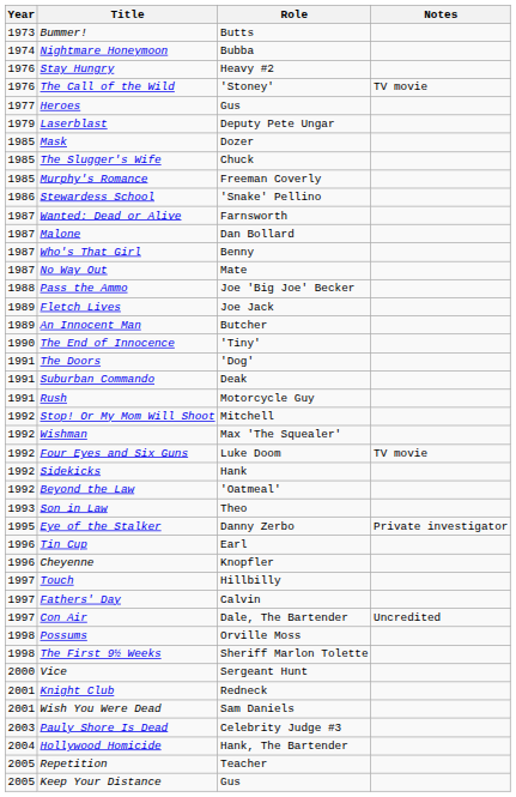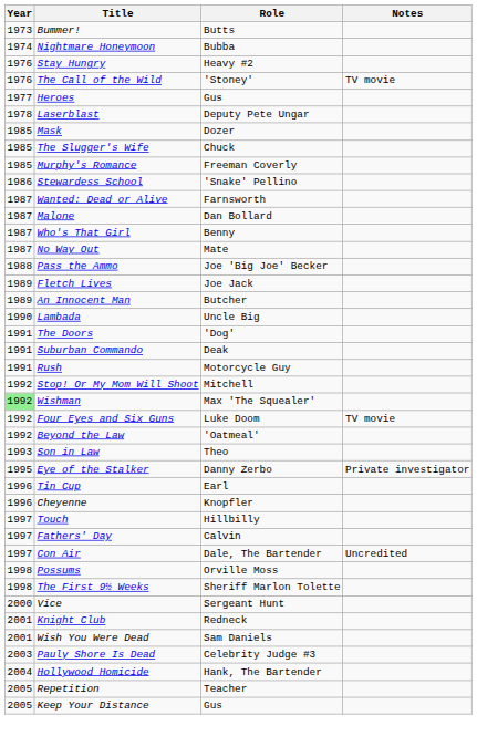Laserblast | Year: 1979 -> 1978
+ row: 1990 | Lambada | Uncle Big
- row: 1990 | The End of Innocence | 'Tiny'
Wishman | Year: no background -> lightgreen background
- row: 1992 | Sidekicks | Hank
